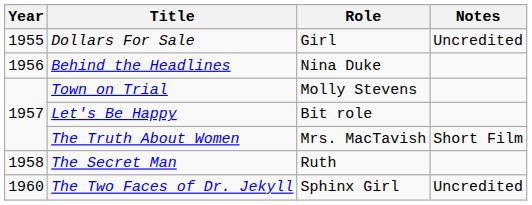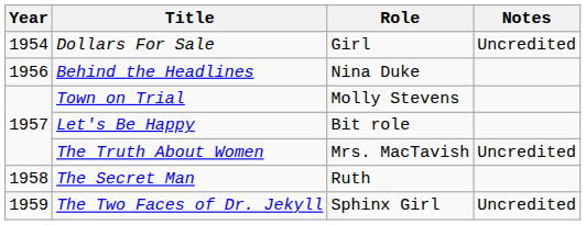Dollars For Sale | Year: 1955 -> 1954
The Truth About Women | Notes: Short Film -> Uncredited
The Two Faces of Dr. Jekyll | Year: 1960 -> 1959
